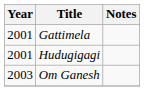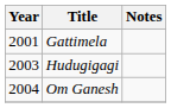Hudugigagi | Year: 2001 -> 2003
Om Ganesh | Year: 2003 -> 2004
